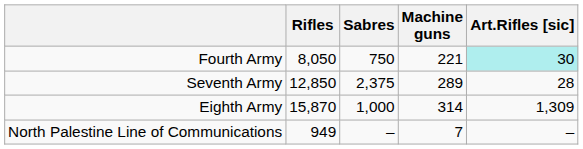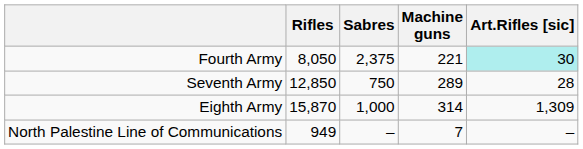Fourth Army | Sabres: 750 -> 2,375
Seventh Army | Sabres: 2,375 -> 750
